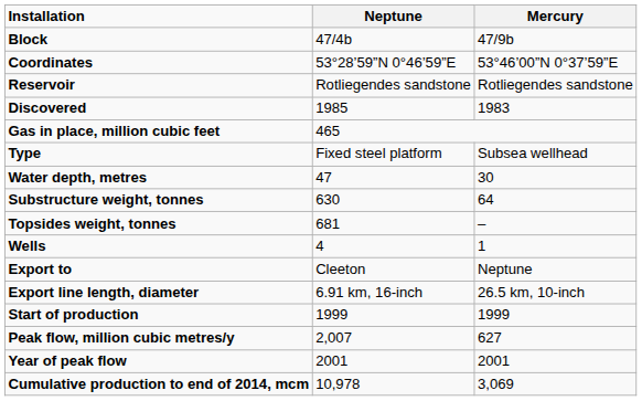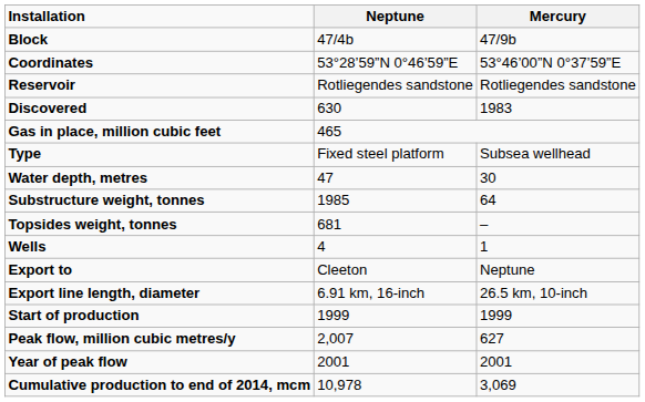Discovered | Neptune: 1985 -> 630
Substructure weight, tonnes | Neptune: 630 -> 1985
